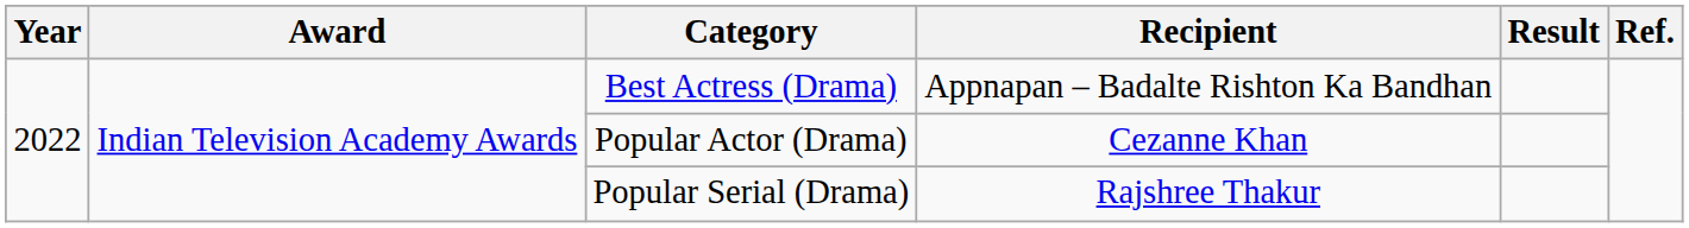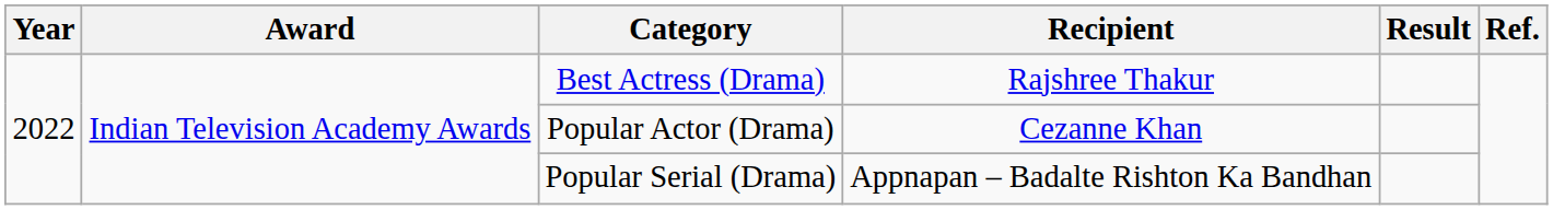Best Actress (Drama) | Recipient: Appnapan – Badalte Rishton Ka Bandhan -> Rajshree Thakur
Popular Serial (Drama) | Recipient: Rajshree Thakur -> Appnapan – Badalte Rishton Ka Bandhan
